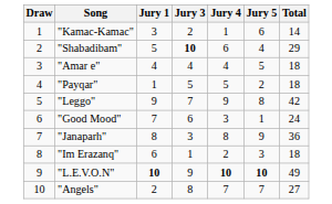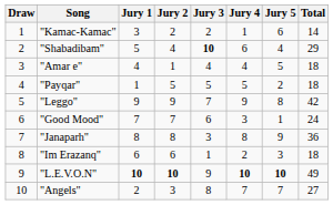+ column: Jury 2 | 2 | 4 | 1 | 5 | 9 | 7 | 8 | 6 | 10 | 3
